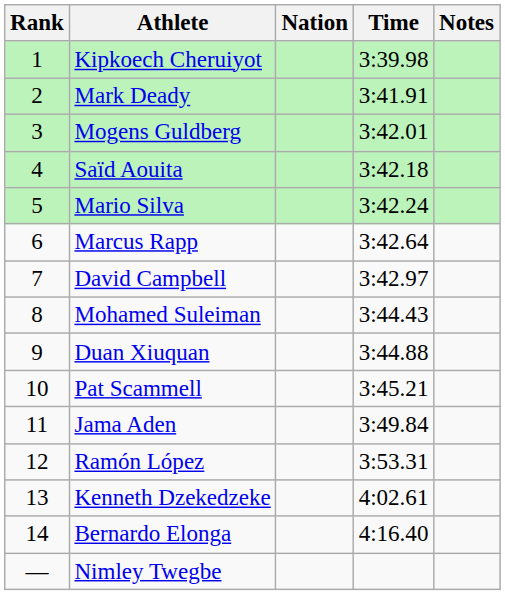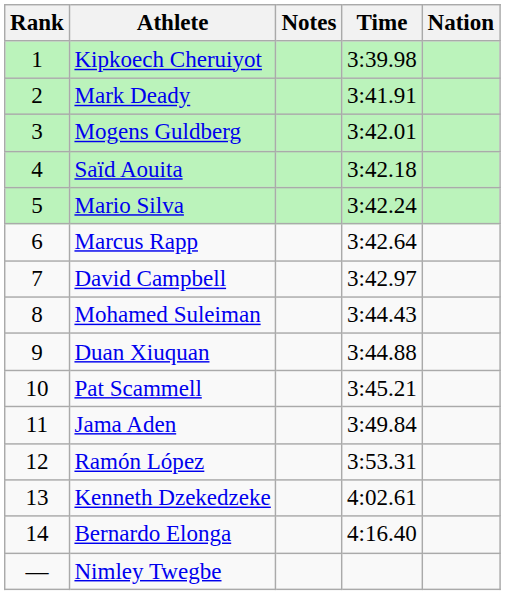columns swapped: Nation <-> Notes
